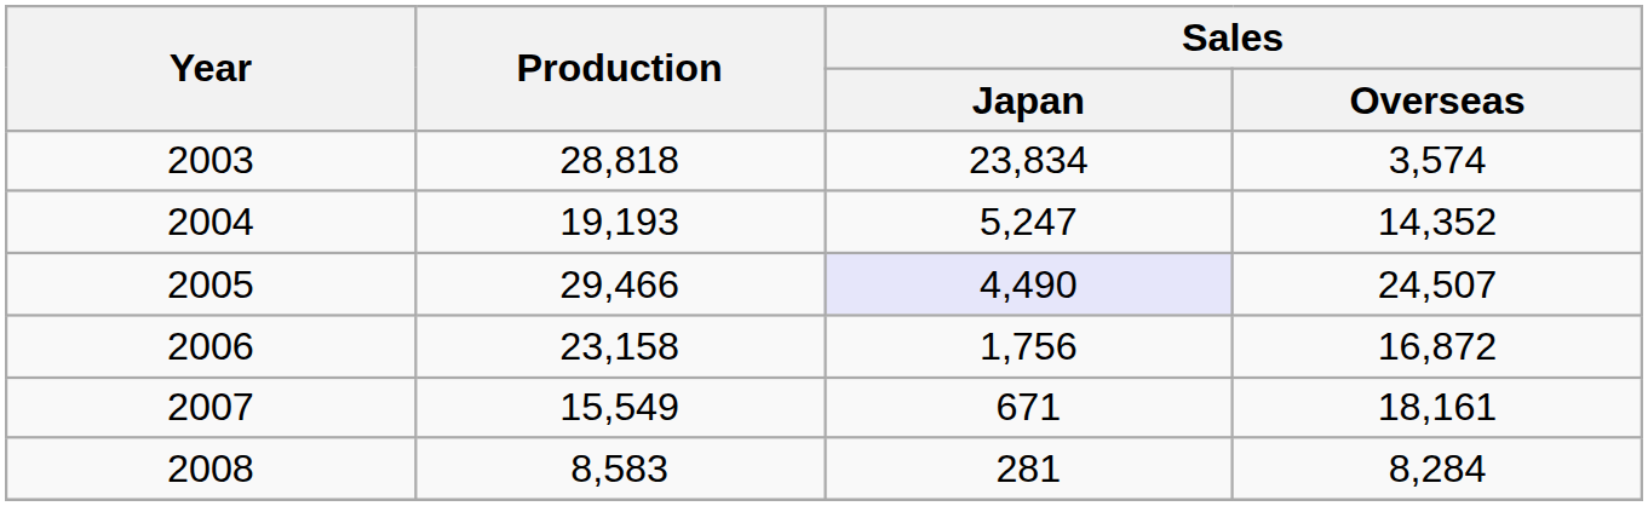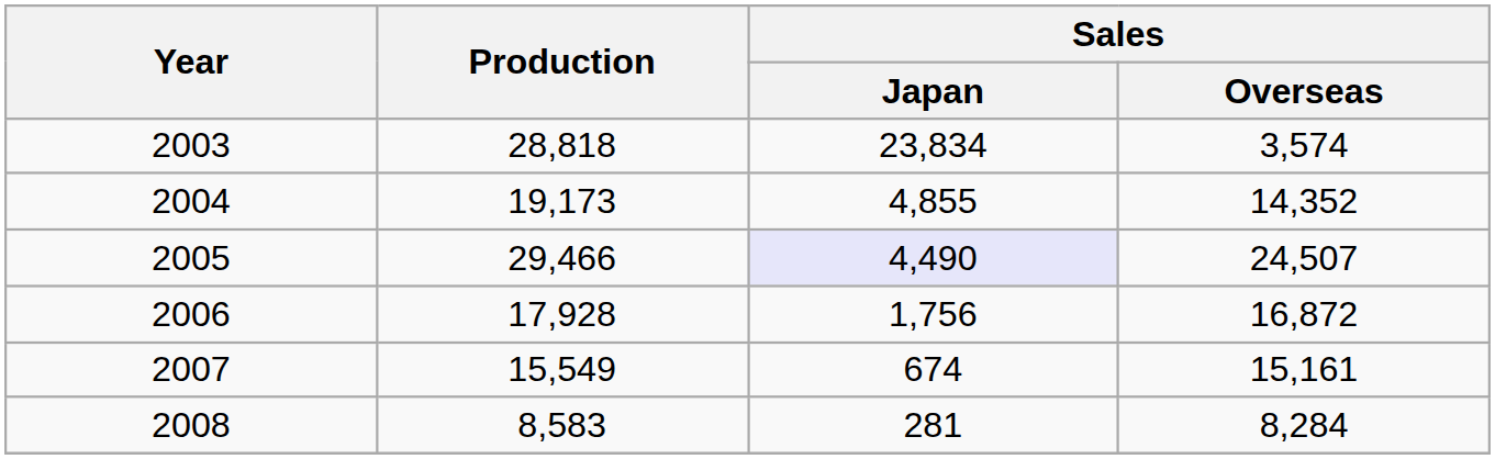2004 | Production: 19,193 -> 19,173
2004 | Sales / Japan: 5,247 -> 4,855
2006 | Production: 23,158 -> 17,928
2007 | Sales / Japan: 671 -> 674
2007 | Sales / Overseas: 18,161 -> 15,161
